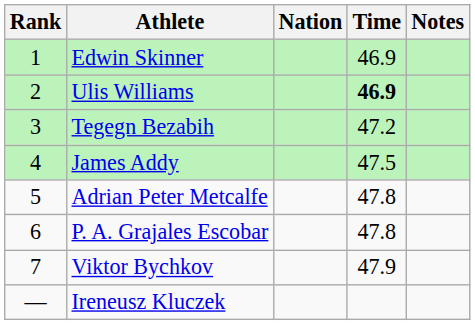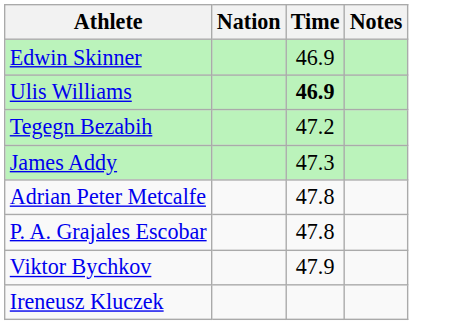- column: Rank | 1 | 2 | 3 | 4 | 5 | 6 | 7 | —
James Addy | Time: 47.5 -> 47.3
